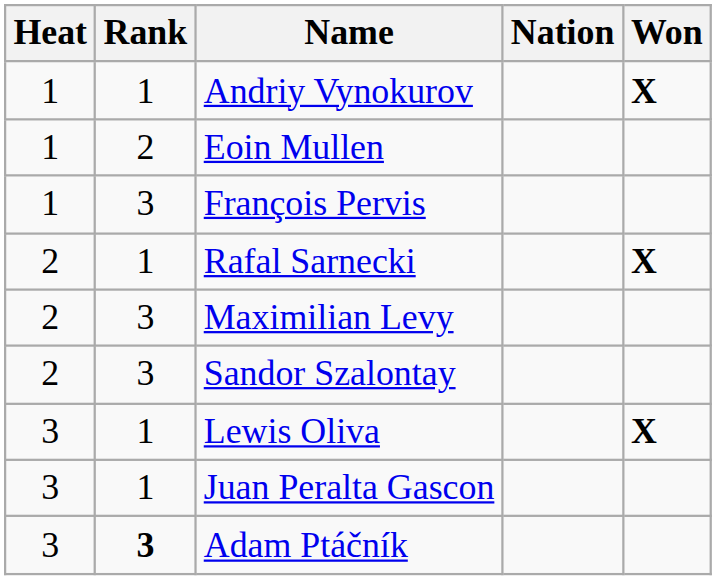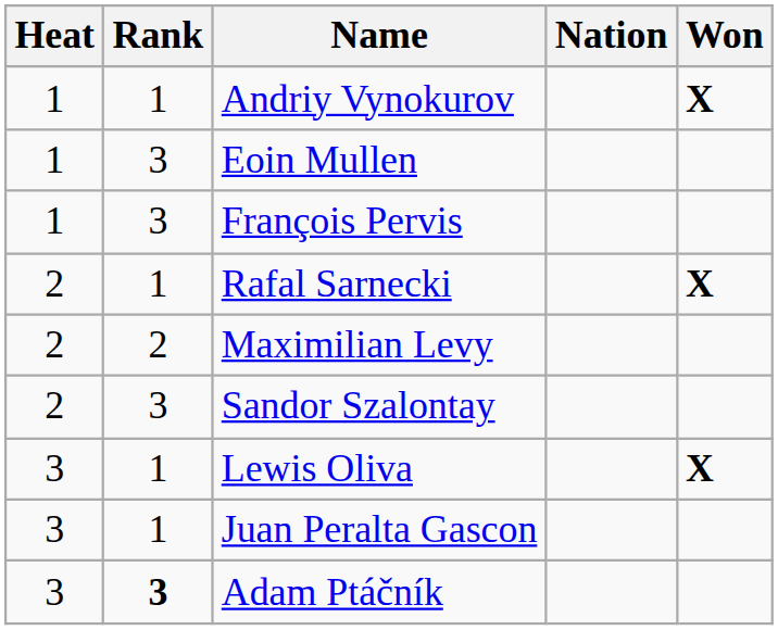Eoin Mullen | Rank: 2 -> 3
Maximilian Levy | Rank: 3 -> 2
